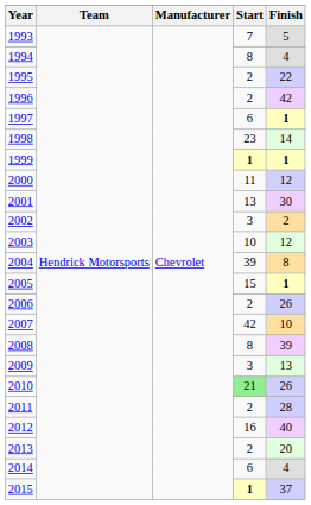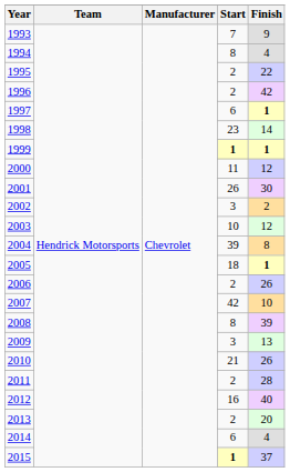1993 | Finish: 5 -> 9
2001 | Start: 13 -> 26
2005 | Start: 15 -> 18
2010 | Start: lightgreen background -> no background
